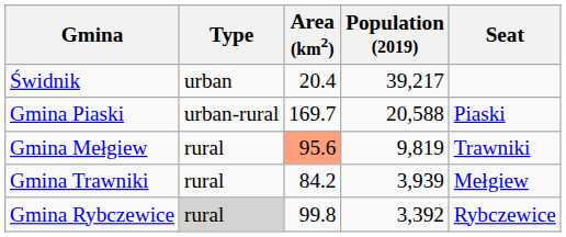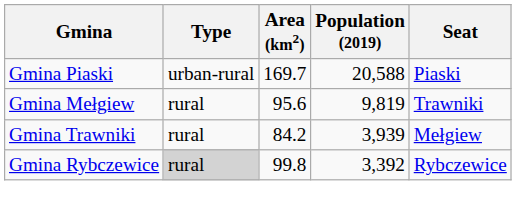- row: Świdnik | urban | 20.4 | 39,217
Gmina Mełgiew | Area (km2): lightsalmon background -> no background
